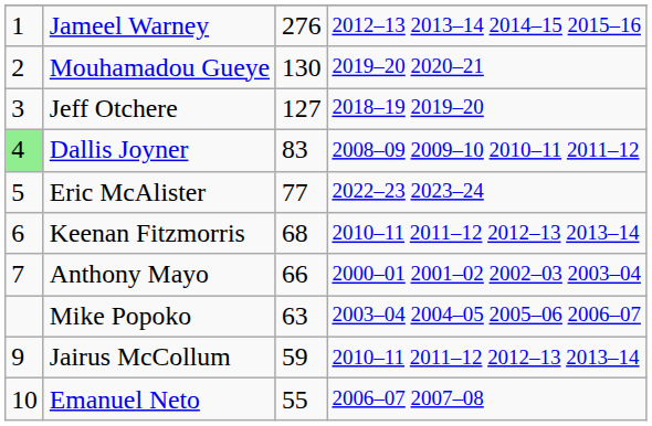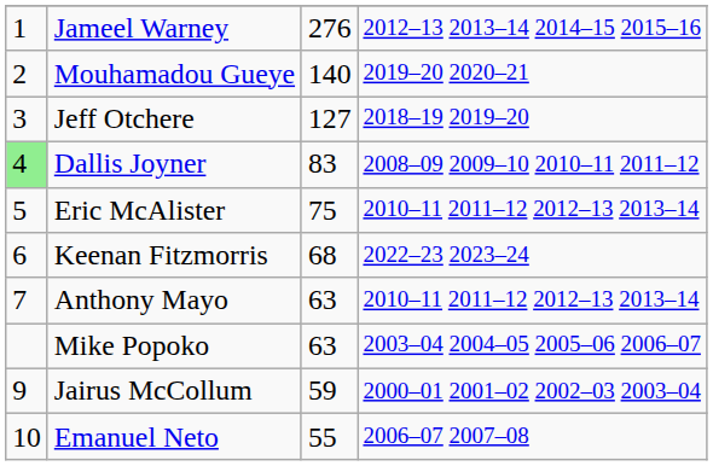Mouhamadou Gueye | column 3: 130 -> 140
Eric McAlister | column 3: 77 -> 75
Eric McAlister | column 4: 2022–23 2023–24 -> 2010–11 2011–12 2012–13 2013–14
Keenan Fitzmorris | column 4: 2010–11 2011–12 2012–13 2013–14 -> 2022–23 2023–24
Anthony Mayo | column 3: 66 -> 63
Anthony Mayo | column 4: 2000–01 2001–02 2002–03 2003–04 -> 2010–11 2011–12 2012–13 2013–14
Jairus McCollum | column 4: 2010–11 2011–12 2012–13 2013–14 -> 2000–01 2001–02 2002–03 2003–04
